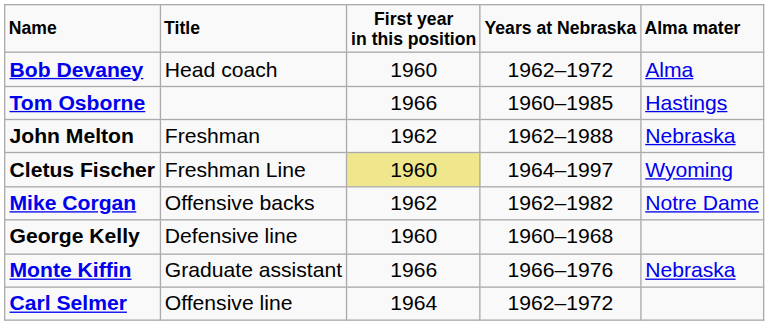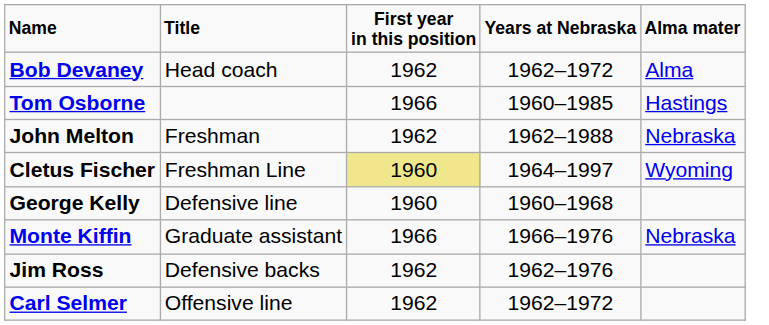Bob Devaney | First year in this position: 1960 -> 1962
- row: Mike Corgan | Offensive backs | 1962 | 1962–1982 | Notre Dame
+ row: Jim Ross | Defensive backs | 1962 | 1962–1976
Carl Selmer | First year in this position: 1964 -> 1962
